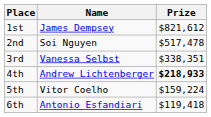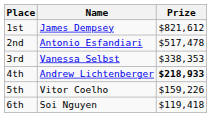2nd | Name: Soi Nguyen -> Antonio Esfandiari
3rd | Prize: $338,351 -> $338,353
5th | Prize: $159,224 -> $159,226
6th | Name: Antonio Esfandiari -> Soi Nguyen
